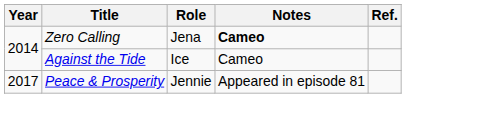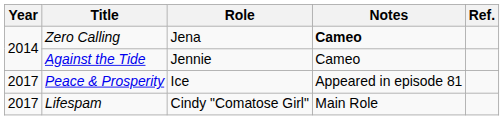Against the Tide | Role: Ice -> Jennie
Peace & Prosperity | Role: Jennie -> Ice
+ row: 2017 | Lifespam | Cindy "Comatose Girl" | Main Role
